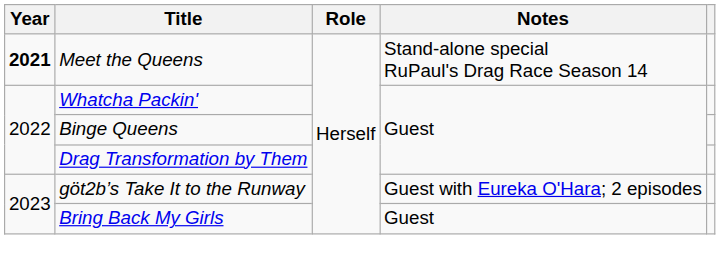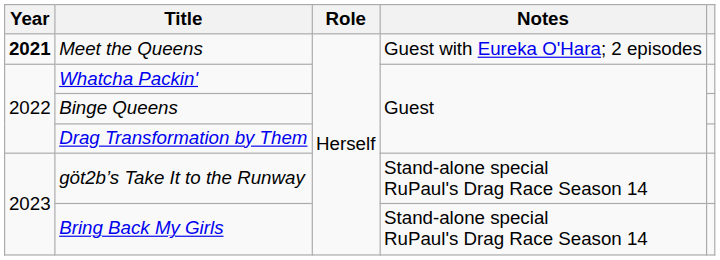Meet the Queens | Notes: Stand-alone special RuPaul's Drag Race Season 14 -> Guest with Eureka O'Hara; 2 episodes
göt2b’s Take It to the Runway | Notes: Guest with Eureka O'Hara; 2 episodes -> Stand-alone special RuPaul's Drag Race Season 14
Bring Back My Girls | Notes: Guest -> Stand-alone special RuPaul's Drag Race Season 14
